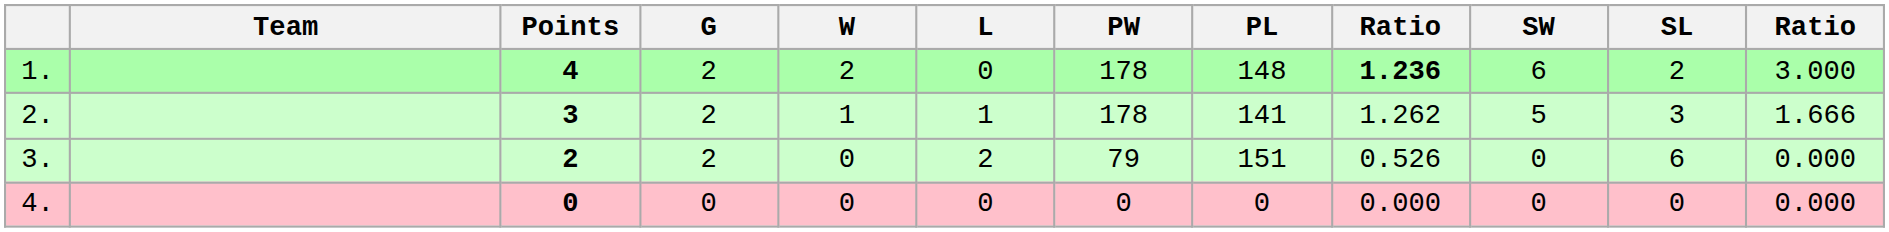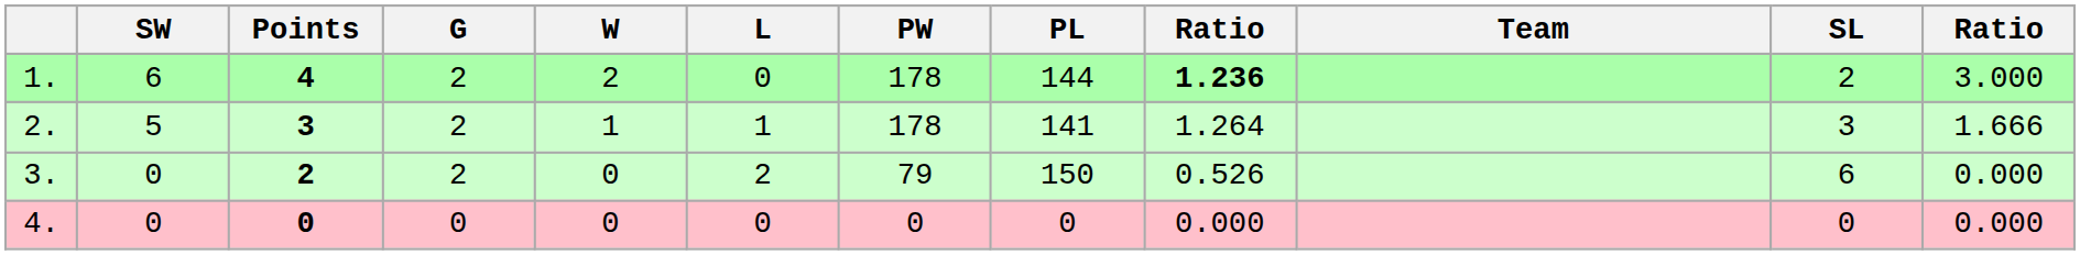columns swapped: Team <-> SW
1. | PL: 148 -> 144
2. | column 9: 1.262 -> 1.264
3. | PL: 151 -> 150
